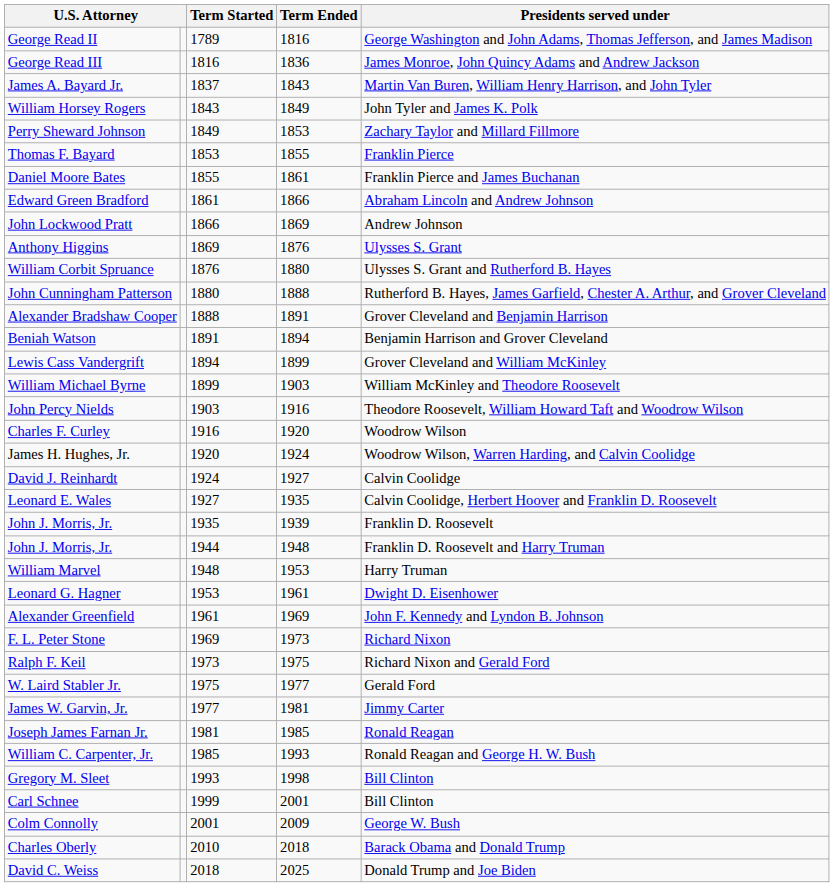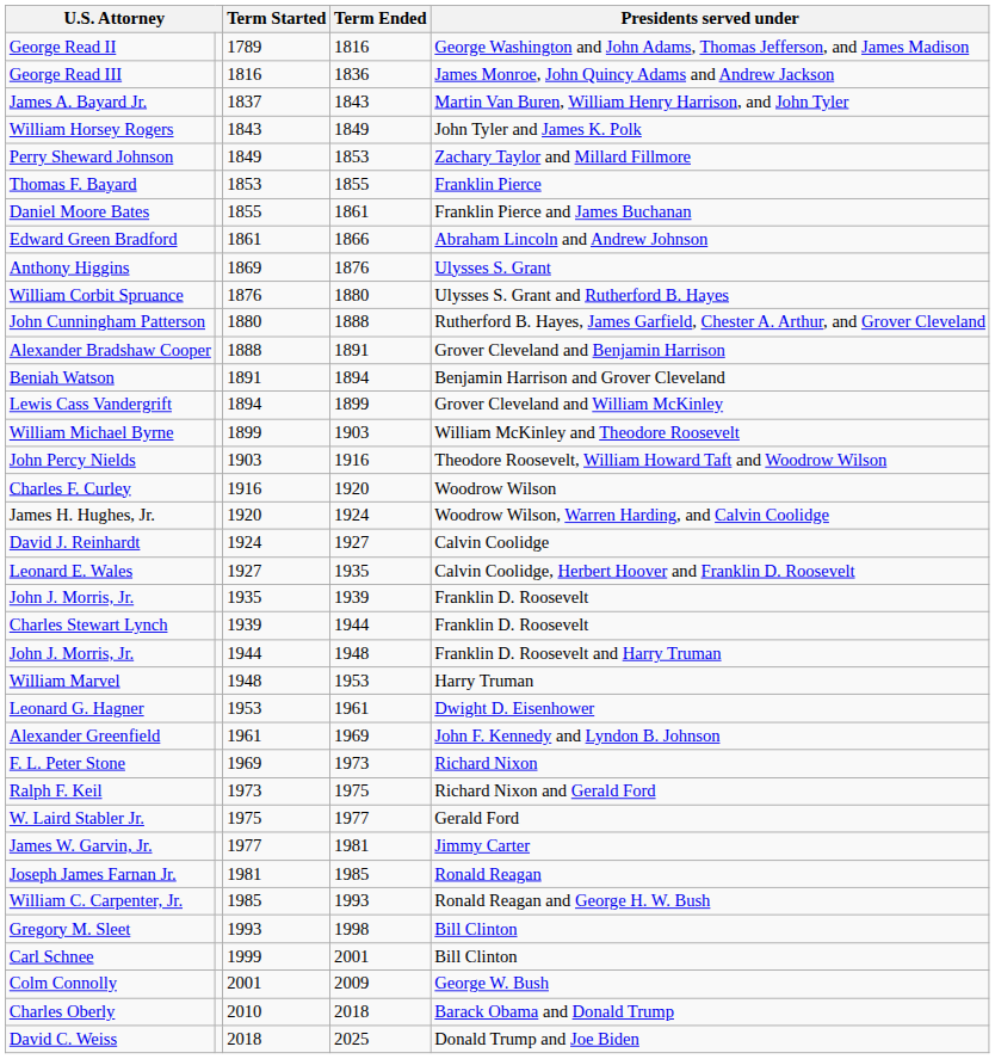- row: John Lockwood Pratt | 1866 | 1869 | Andrew Johnson
+ row: Charles Stewart Lynch | 1939 | 1944 | Franklin D. Roosevelt
